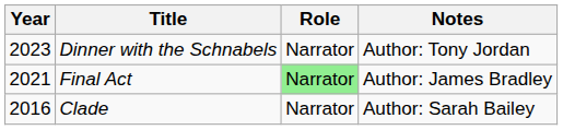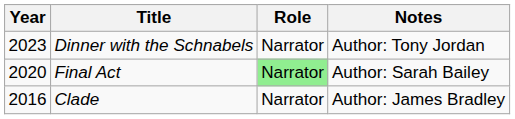Final Act | Year: 2021 -> 2020
Final Act | Notes: Author: James Bradley -> Author: Sarah Bailey
Clade | Notes: Author: Sarah Bailey -> Author: James Bradley
